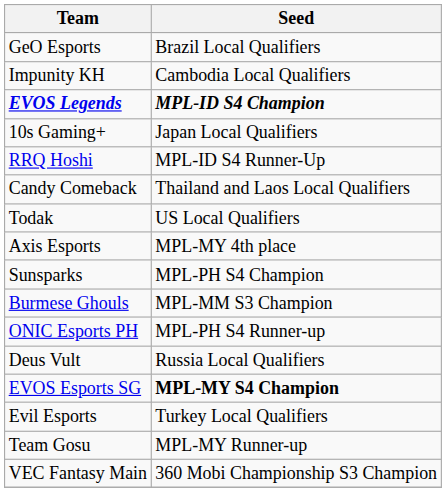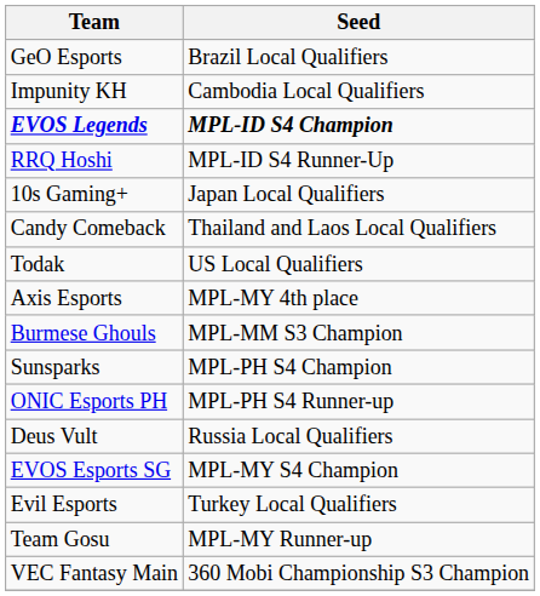rows swapped: RRQ Hoshi <-> 10s Gaming+
rows swapped: Burmese Ghouls <-> Sunsparks
EVOS Esports SG | Seed: bold -> normal
